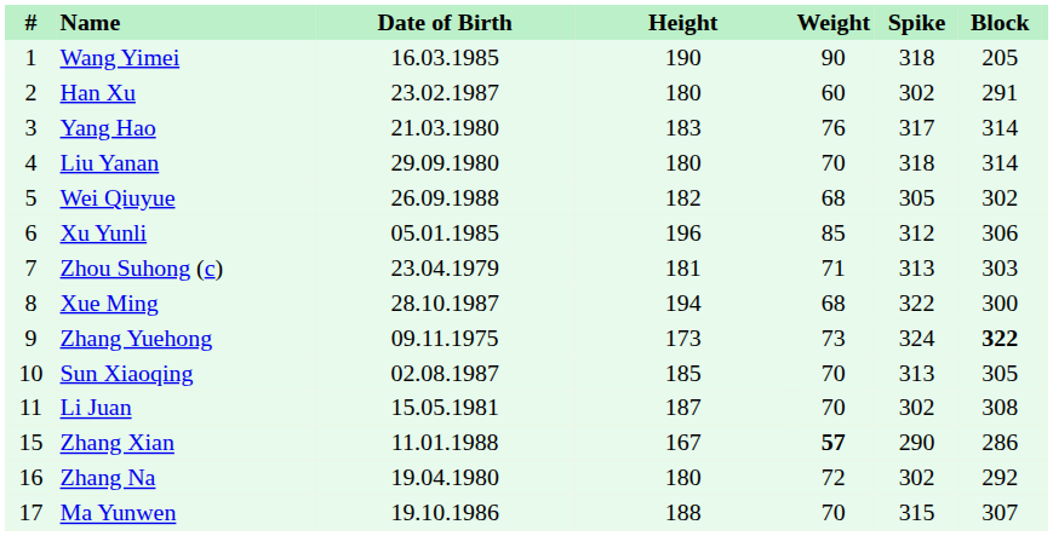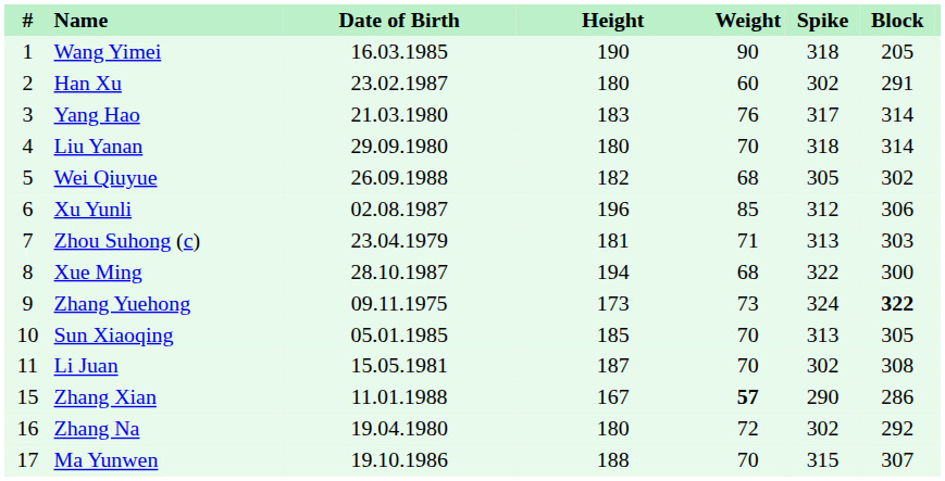Xu Yunli | Date of Birth: 05.01.1985 -> 02.08.1987
Sun Xiaoqing | Date of Birth: 02.08.1987 -> 05.01.1985
